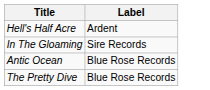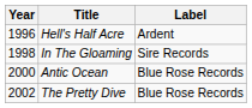+ column: Year | 1996 | 1998 | 2000 | 2002
